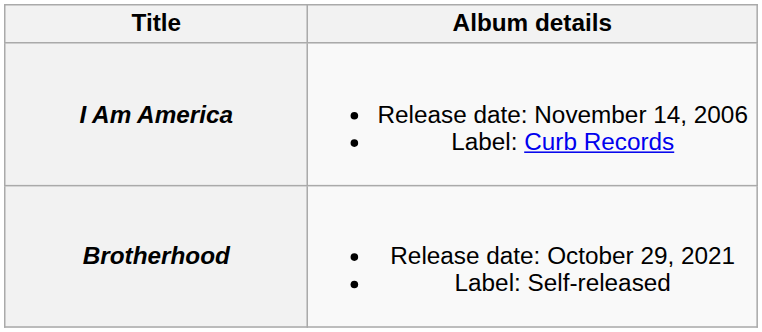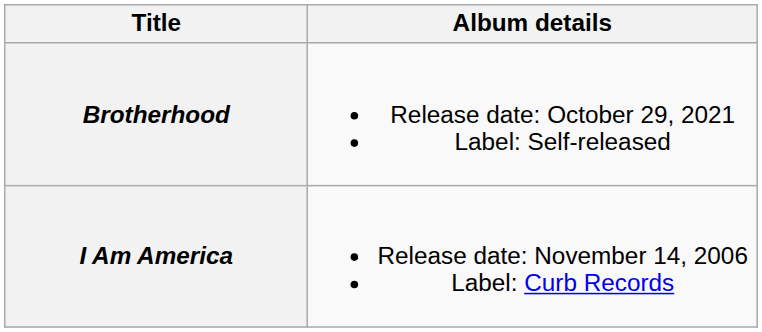rows swapped: I Am America <-> Brotherhood
